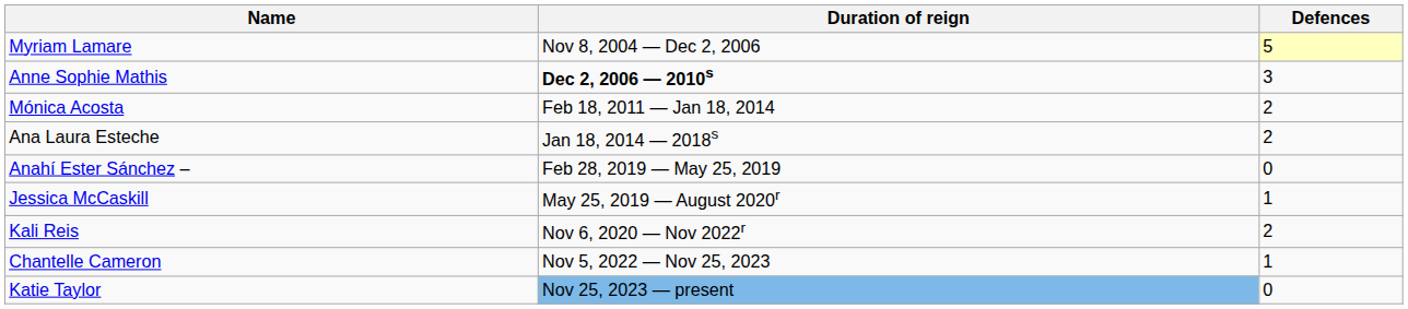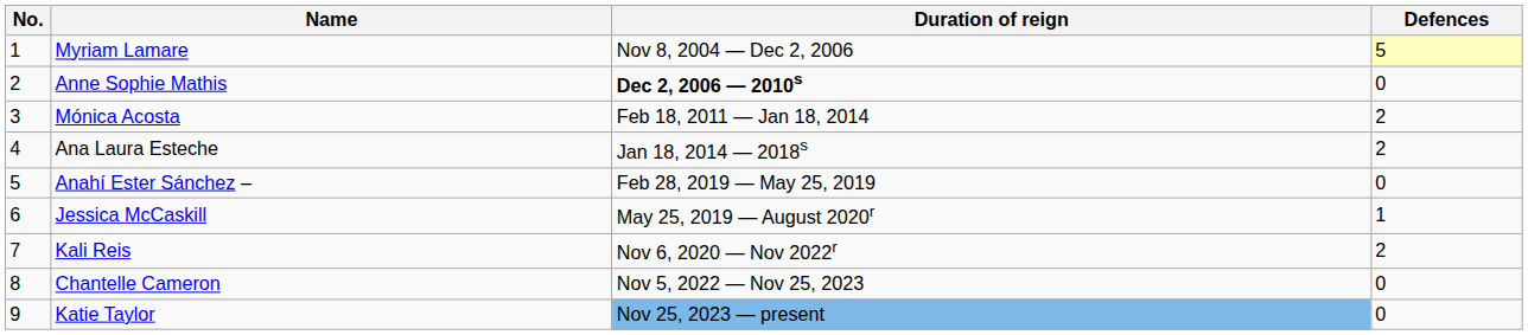+ column: No. | 1 | 2 | 3 | 4 | 5 | 6 | 7 | 8 | 9
Anne Sophie Mathis | Defences: 3 -> 0
Chantelle Cameron | Defences: 1 -> 0
